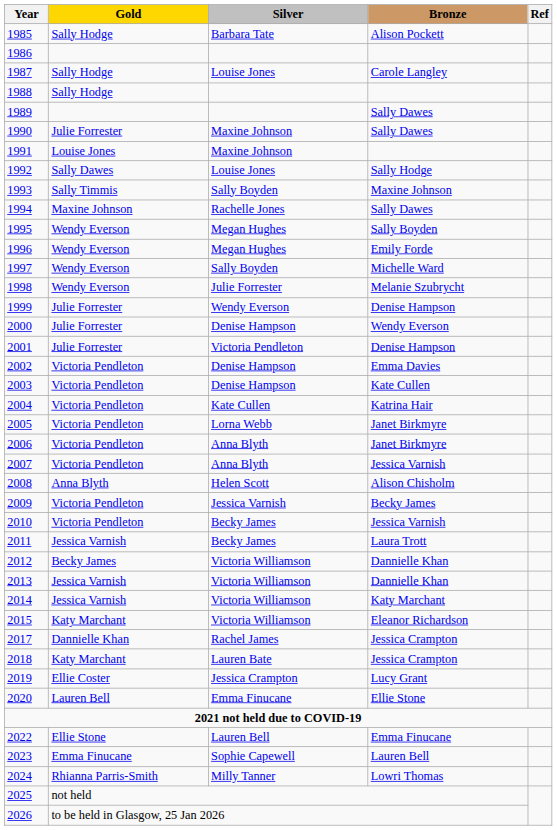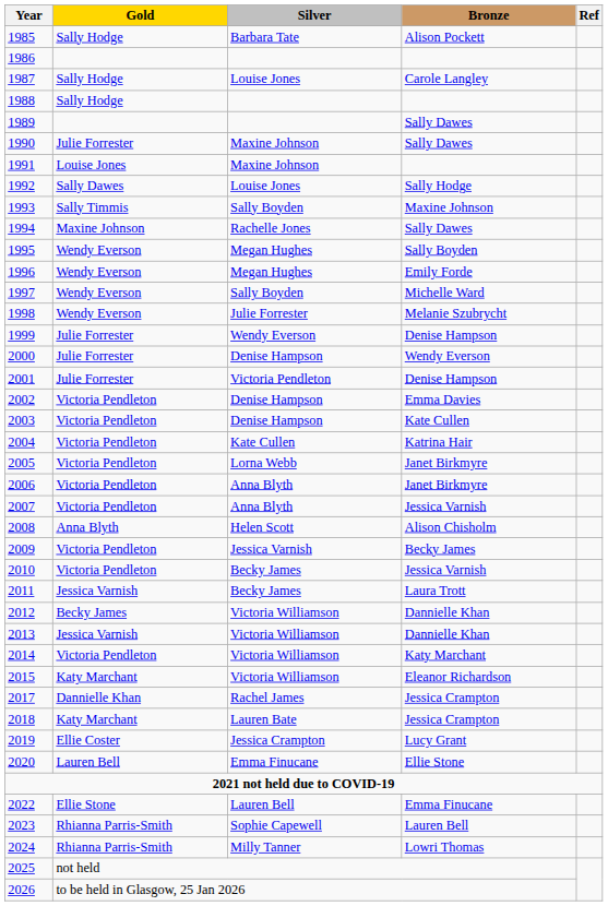2014 | Gold: Jessica Varnish -> Victoria Pendleton
2023 | Gold: Emma Finucane -> Rhianna Parris-Smith
